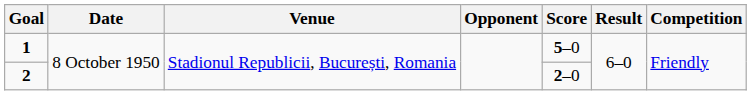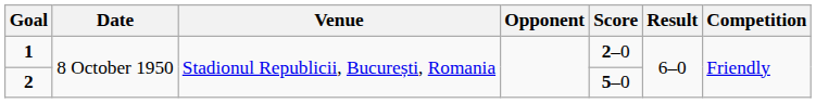1 | Score: 5–0 -> 2–0
2 | Score: 2–0 -> 5–0
